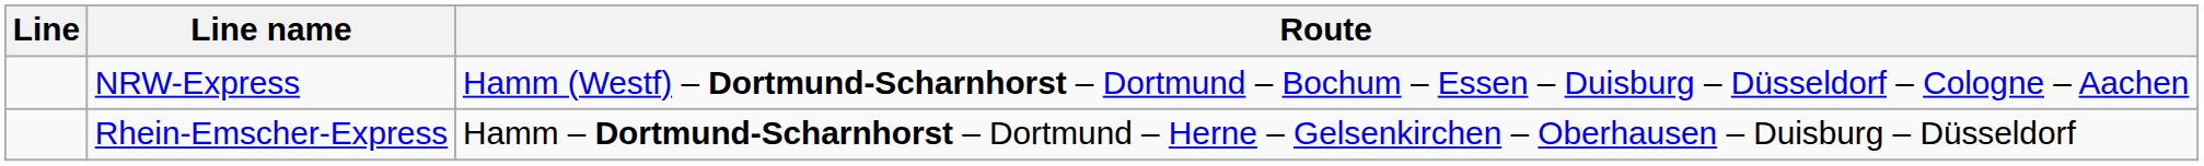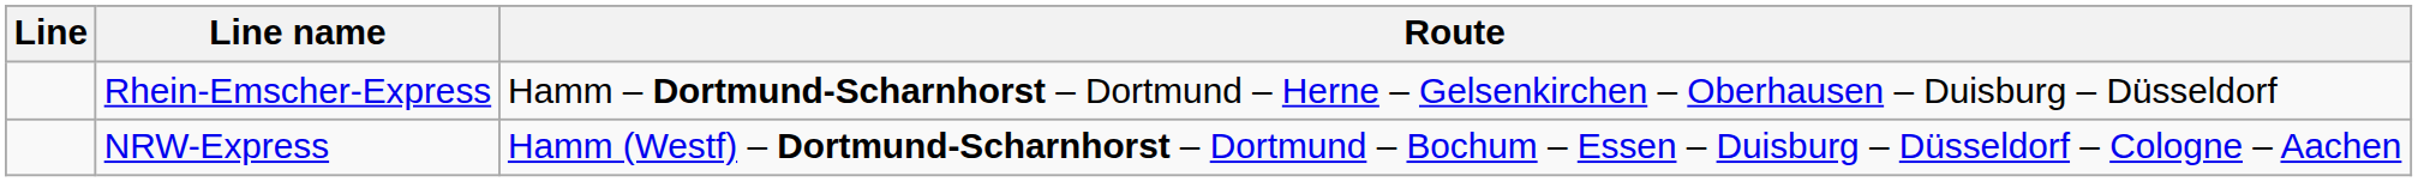rows swapped: NRW-Express <-> Rhein-Emscher-Express
